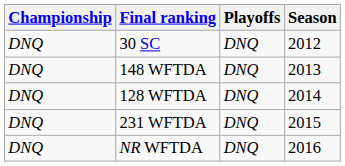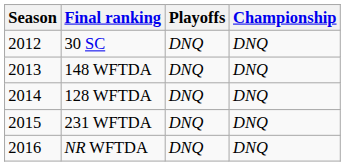columns swapped: Season <-> Championship
